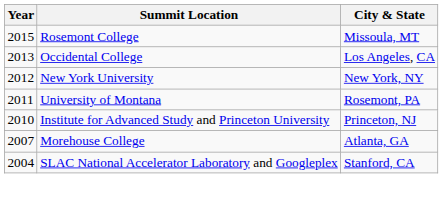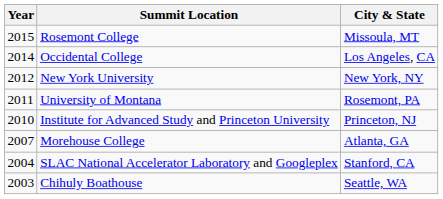Occidental College | Year: 2013 -> 2014
+ row: 2003 | Chihuly Boathouse | Seattle, WA
